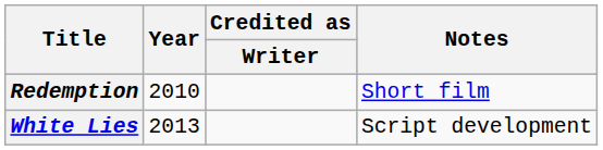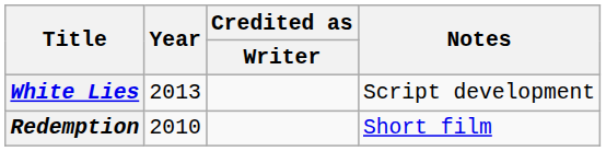rows swapped: Redemption <-> White Lies
